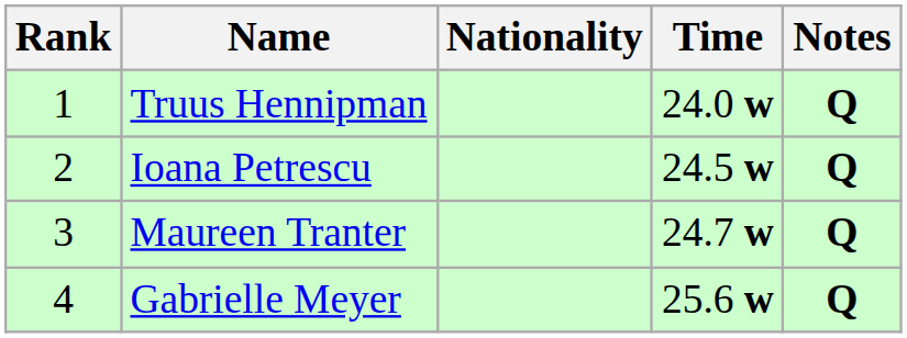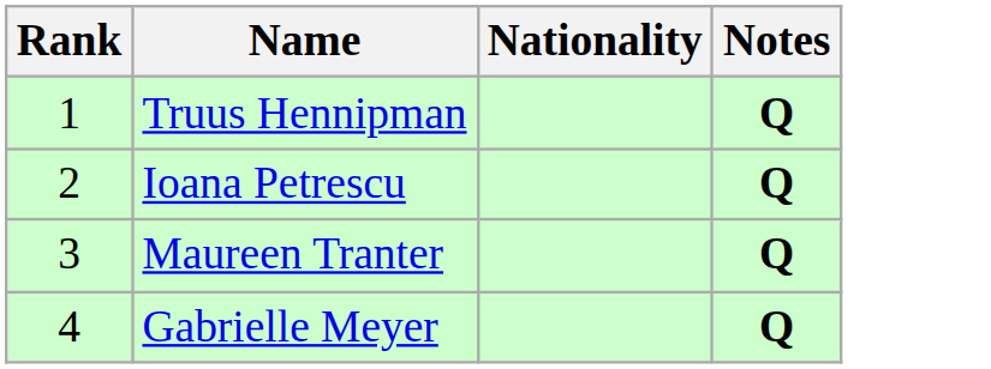- column: Time | 24.0 w | 24.5 w | 24.7 w | 25.6 w
